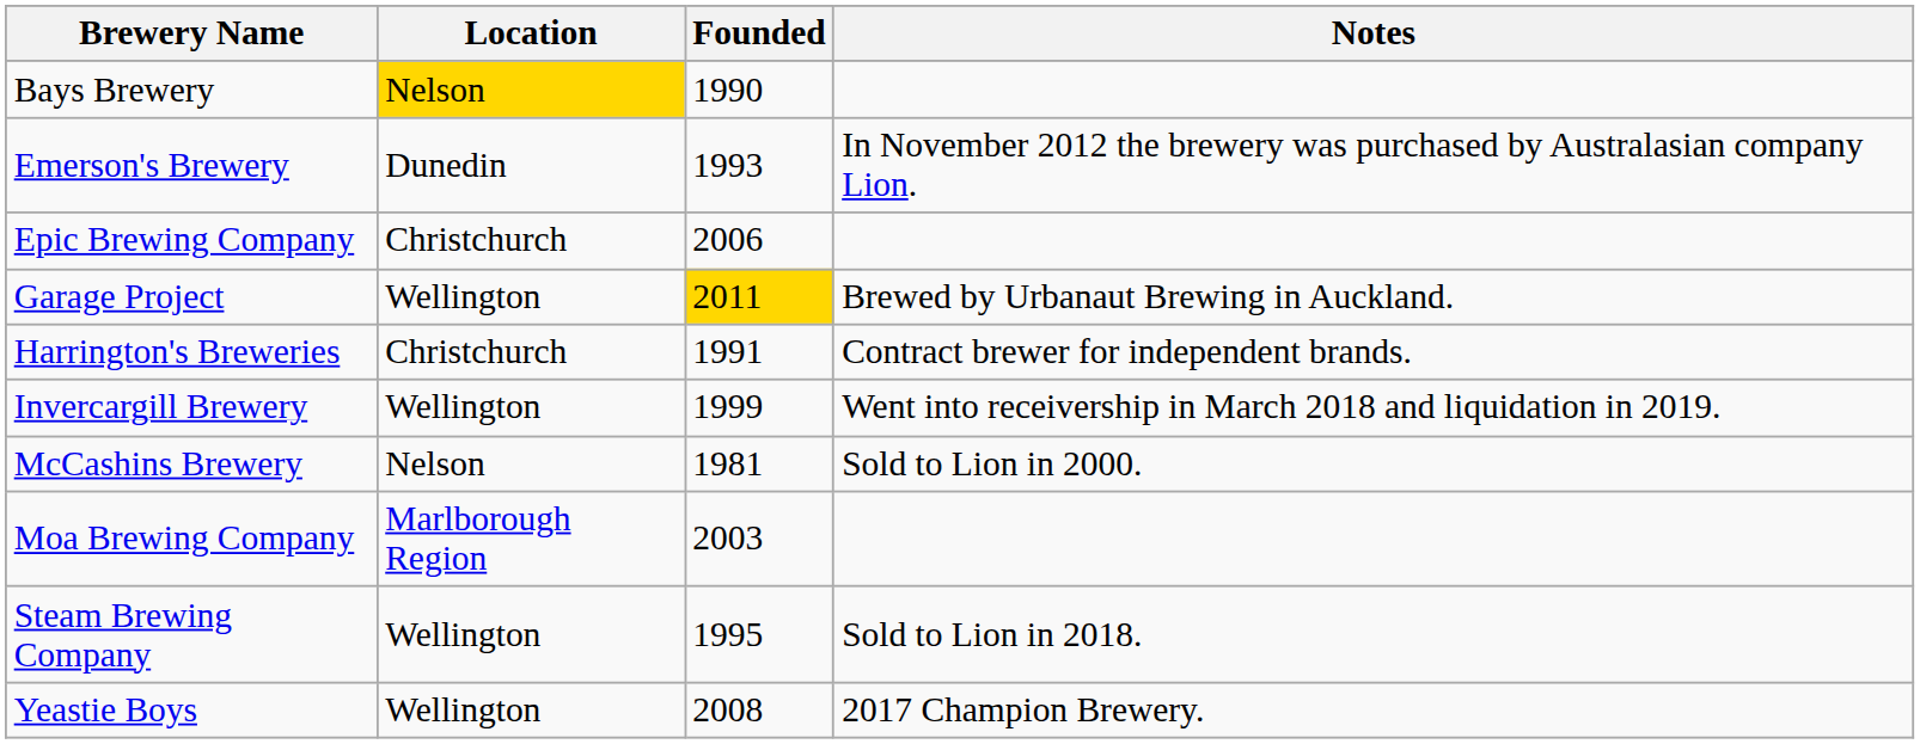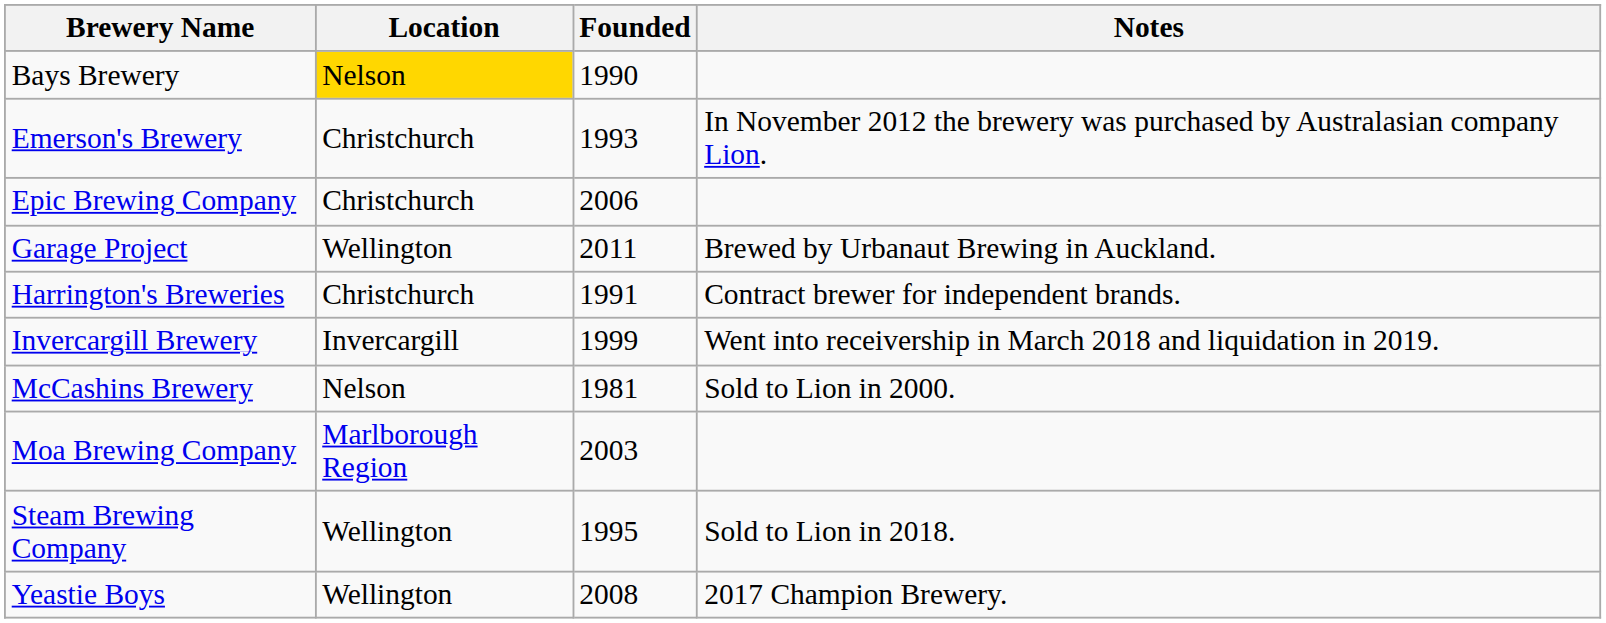Emerson's Brewery | Location: Dunedin -> Christchurch
Garage Project | Founded: gold background -> no background
Invercargill Brewery | Location: Wellington -> Invercargill
